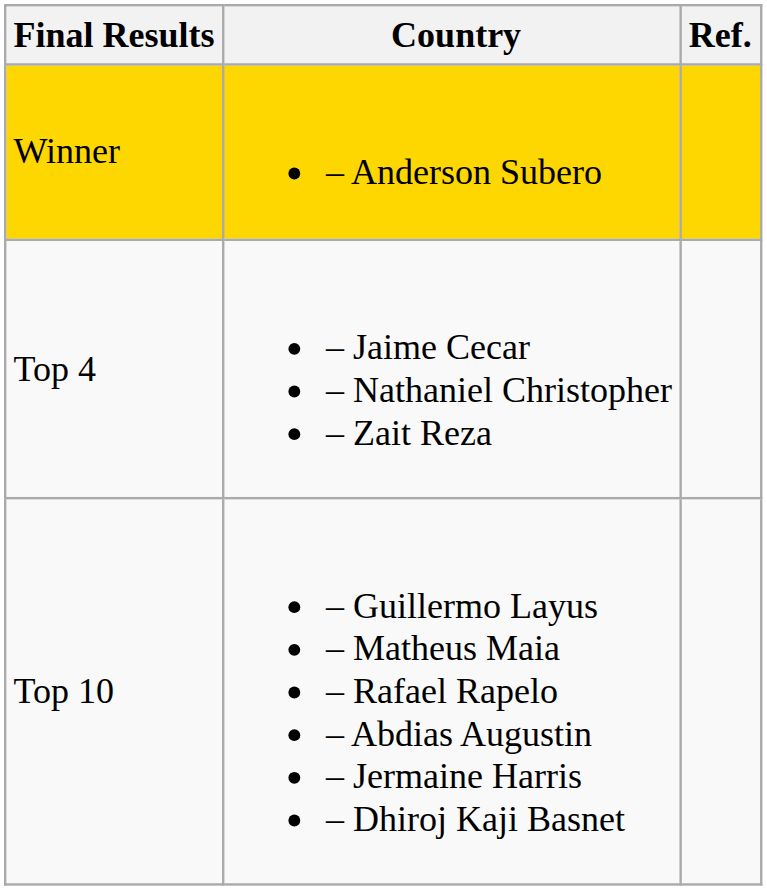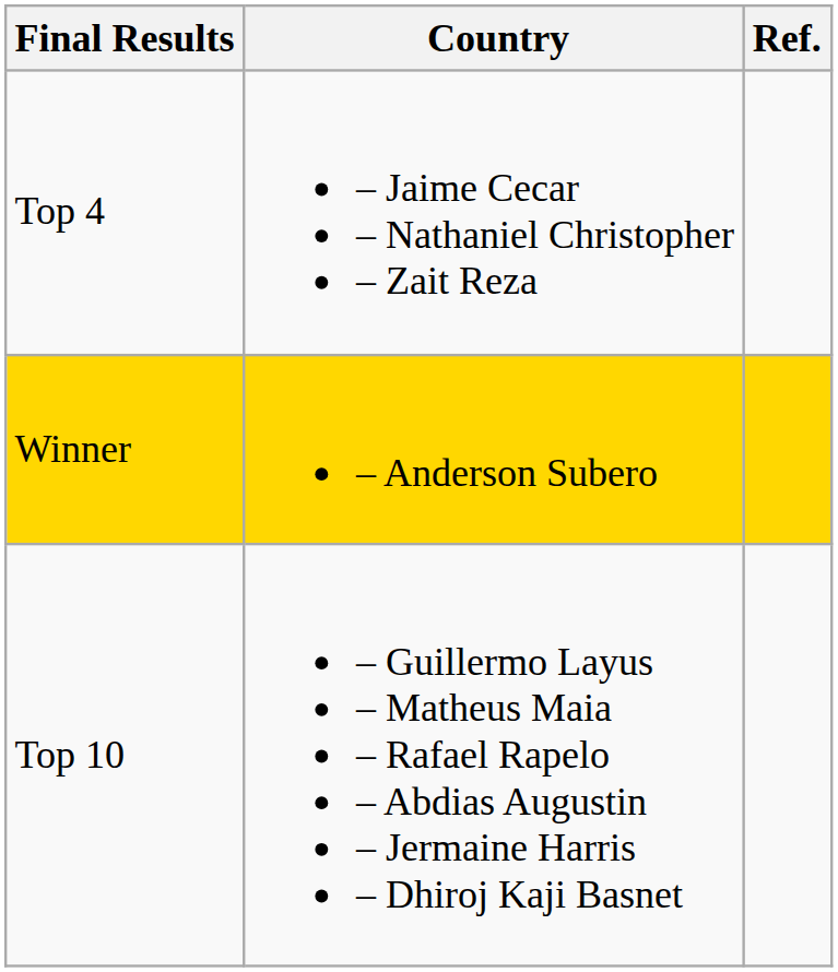rows swapped: Winner <-> Top 4
